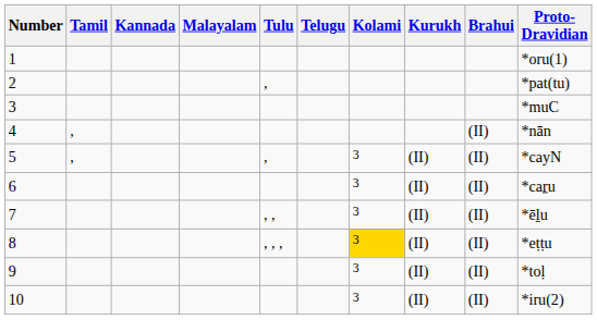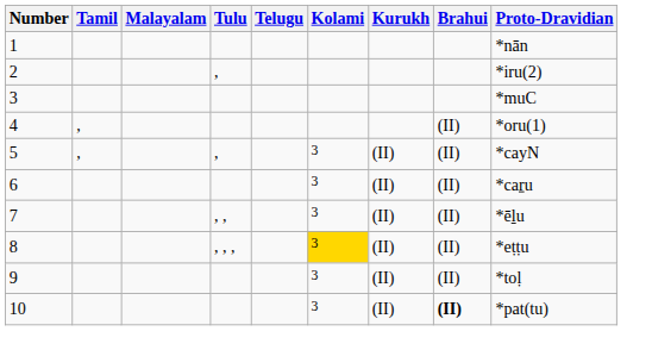- column: Kannada
1 | Proto-Dravidian: *oru(1) -> *nān
2 | Proto-Dravidian: *pat(tu) -> *iru(2)
4 | Proto-Dravidian: *nān -> *oru(1)
10 | Brahui: normal -> bold
10 | Proto-Dravidian: *iru(2) -> *pat(tu)
